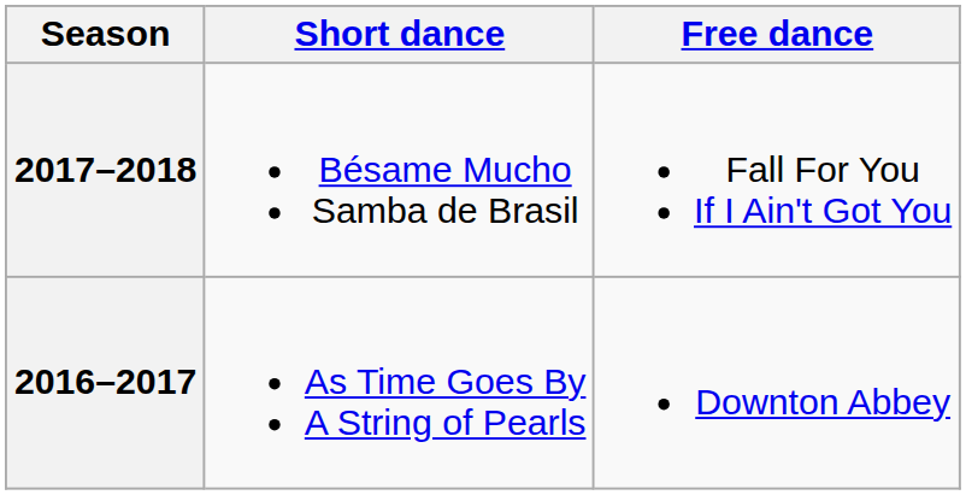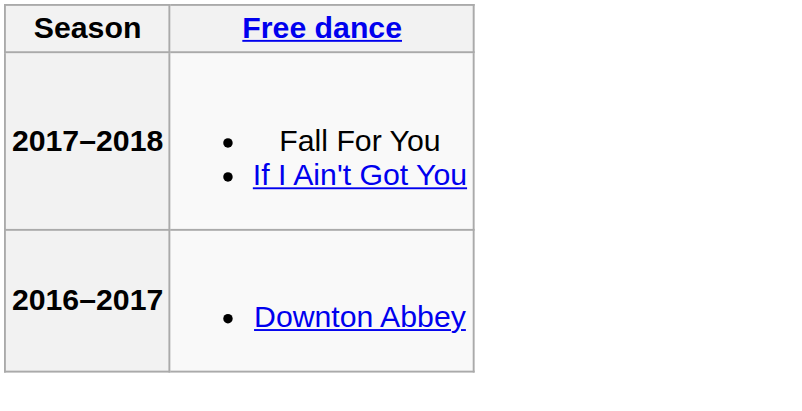- column: Short dance | Bésame Mucho Samba de Brasil | As Time Goes By A String of Pearls
